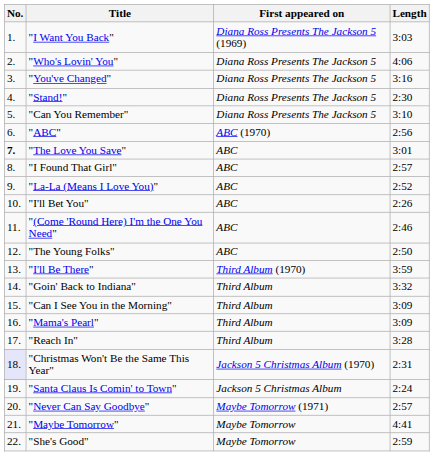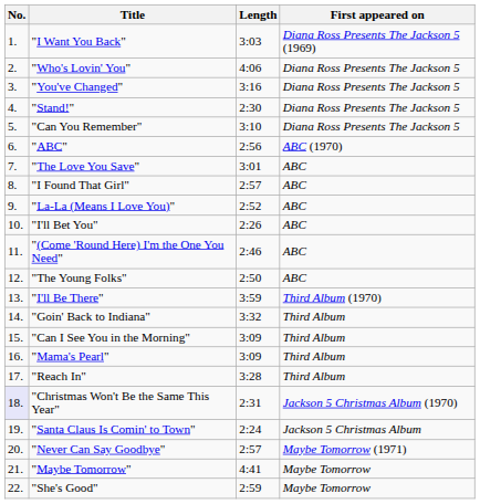columns swapped: Length <-> First appeared on
"The Love You Save" | No.: bold -> normal
